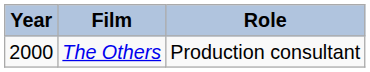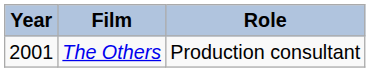The Others | Year: 2000 -> 2001
